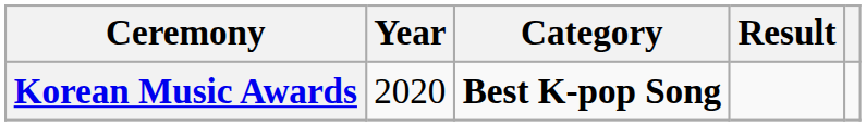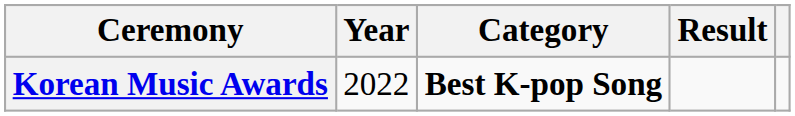Korean Music Awards | Year: 2020 -> 2022
